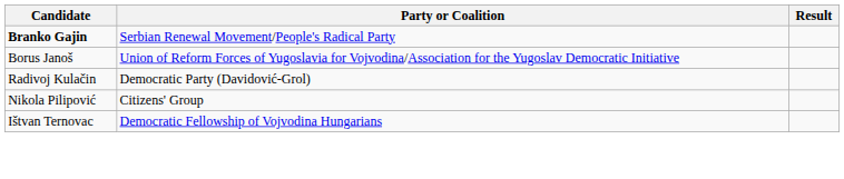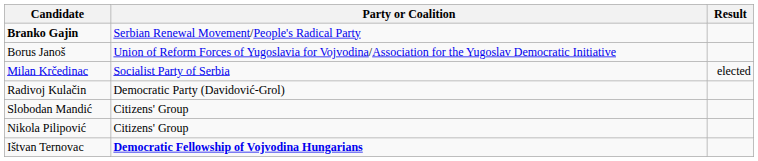+ row: Milan Krčedinac | Socialist Party of Serbia | elected
+ row: Slobodan Mandić | Citizens' Group
Ištvan Ternovac | Party or Coalition: normal -> bold
